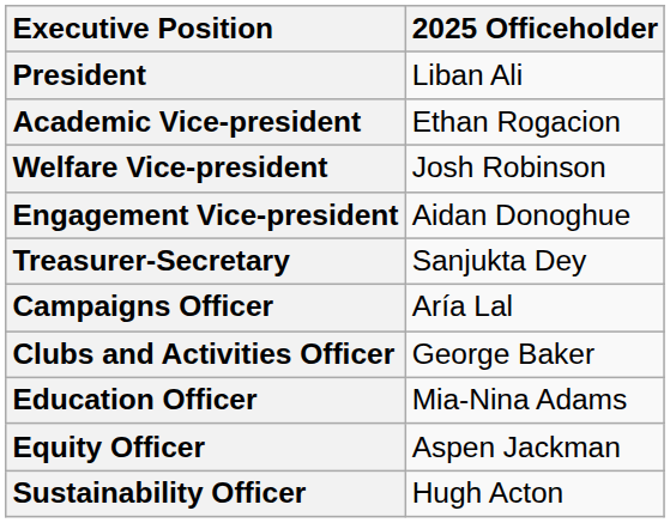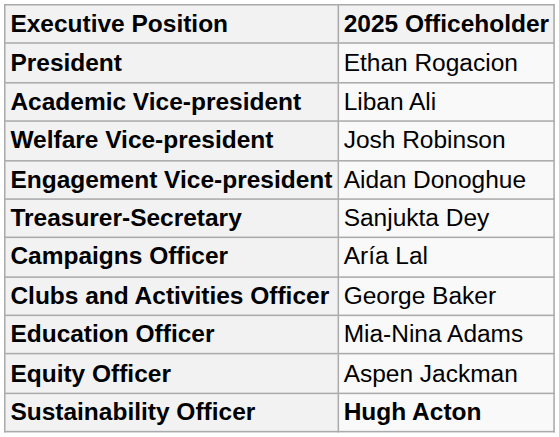President | 2025 Officeholder: Liban Ali -> Ethan Rogacion
Academic Vice-president | 2025 Officeholder: Ethan Rogacion -> Liban Ali
Sustainability Officer | 2025 Officeholder: normal -> bold
